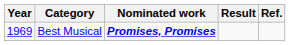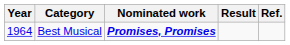Best Musical | Year: 1969 -> 1964
